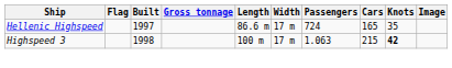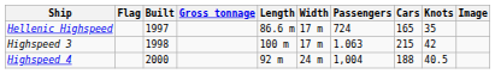Highspeed 3 | Knots: bold -> normal
+ row: Highspeed 4 | 2000 | 92 m | 24 m | 1,004 | 188 | 40.5
